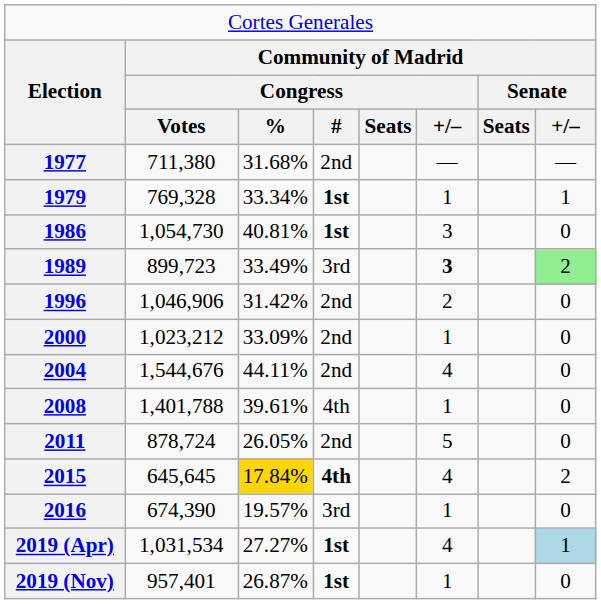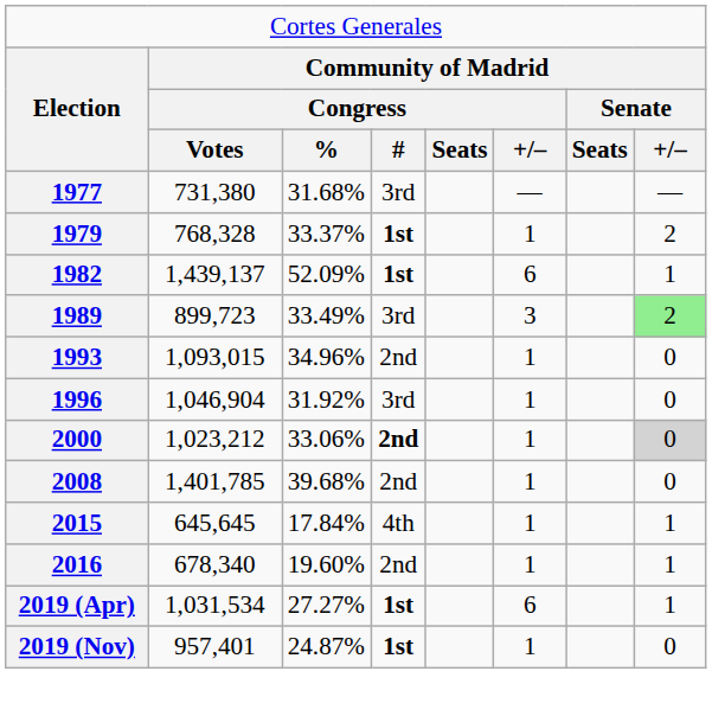1977 | column 2: 711,380 -> 731,380
1977 | column 4: 2nd -> 3rd
1979 | column 2: 769,328 -> 768,328
1979 | column 3: 33.34% -> 33.37%
1979 | column 8: 1 -> 2
+ row: 1982 | 1,439,137 | 52.09% | 1st | 6 | 1
- row: 1986 | 1,054,730 | 40.81% | 1st | 3 | 0
1989 | column 6: bold -> normal
+ row: 1993 | 1,093,015 | 34.96% | 2nd | 1 | 0
1996 | column 2: 1,046,906 -> 1,046,904
1996 | column 3: 31.42% -> 31.92%
1996 | column 4: 2nd -> 3rd
1996 | column 6: 2 -> 1
2000 | column 3: 33.09% -> 33.06%
2000 | column 4: normal -> bold
2000 | column 8: no background -> lightgrey background
- row: 2004 | 1,544,676 | 44.11% | 2nd | 4 | 0
2008 | column 2: 1,401,788 -> 1,401,785
2008 | column 3: 39.61% -> 39.68%
2008 | column 4: 4th -> 2nd
- row: 2011 | 878,724 | 26.05% | 2nd | 5 | 0
2015 | column 3: gold background -> no background
2015 | column 4: bold -> normal
2015 | column 6: 4 -> 1
2015 | column 8: 2 -> 1
2016 | column 2: 674,390 -> 678,340
2016 | column 3: 19.57% -> 19.60%
2016 | column 4: 3rd -> 2nd
2016 | column 8: 0 -> 1
2019 (Apr) | column 6: 4 -> 6
2019 (Apr) | column 8: lightblue background -> no background
2019 (Nov) | column 3: 26.87% -> 24.87%
